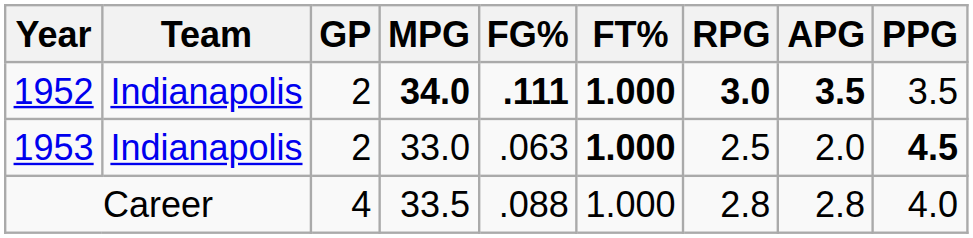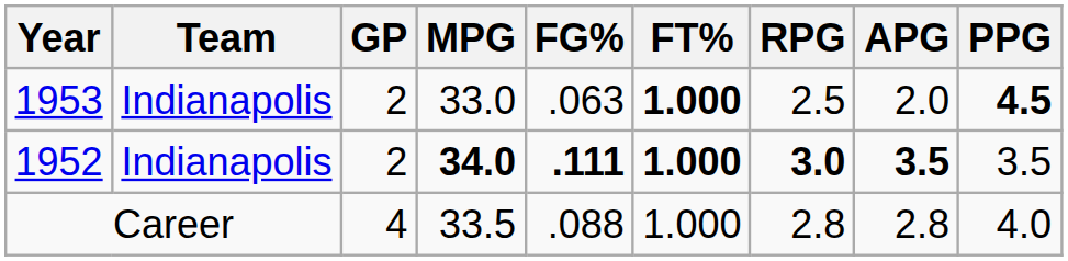rows swapped: 1952 <-> 1953
